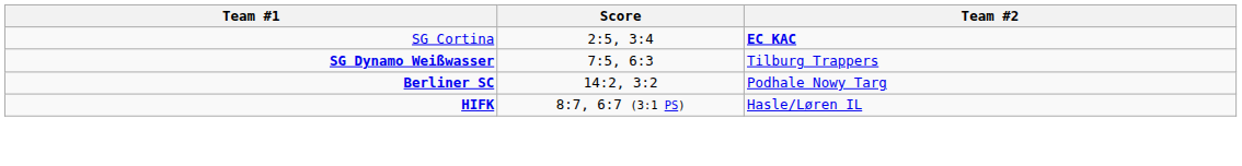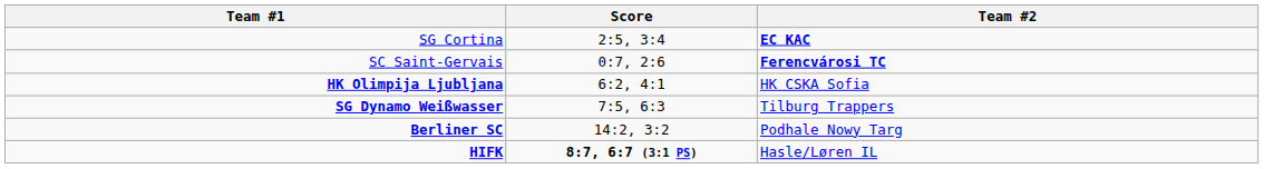+ row: SC Saint-Gervais | 0:7, 2:6 | Ferencvárosi TC
+ row: HK Olimpija Ljubljana | 6:2, 4:1 | HK CSKA Sofia
HIFK | Score: normal -> bold
